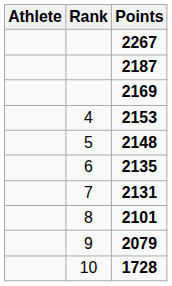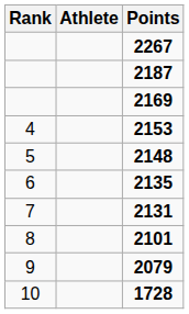columns swapped: Rank <-> Athlete
